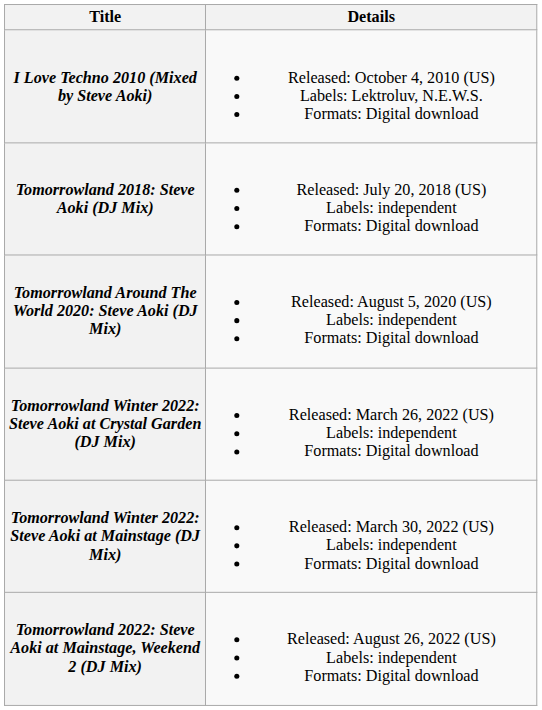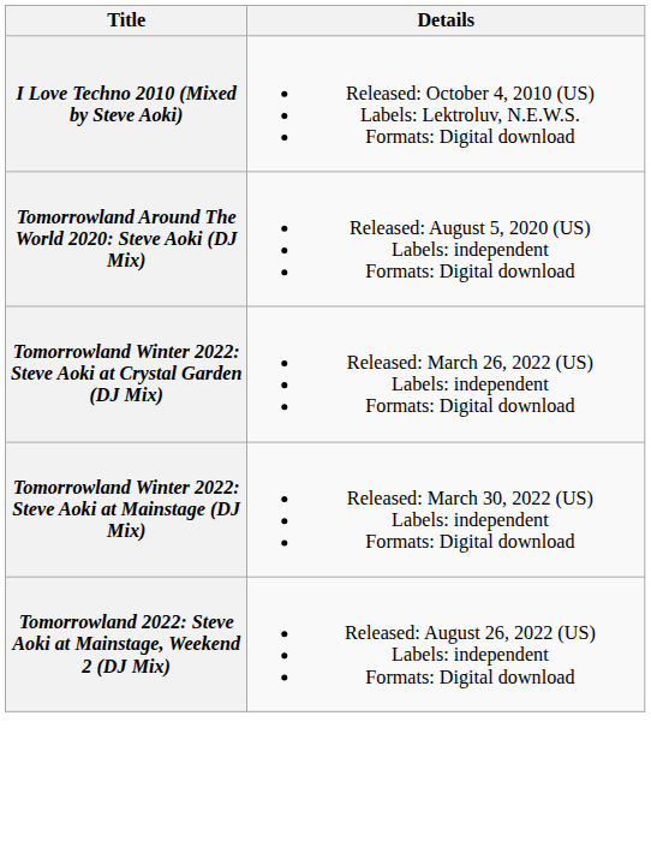- row: Tomorrowland 2018: Steve Aoki (DJ Mix) | Released: July 20, 2018 (US) Labels: independent Formats: Digital download
